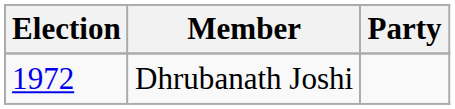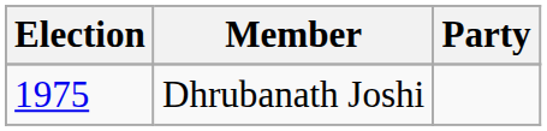Dhrubanath Joshi | Election: 1972 -> 1975
